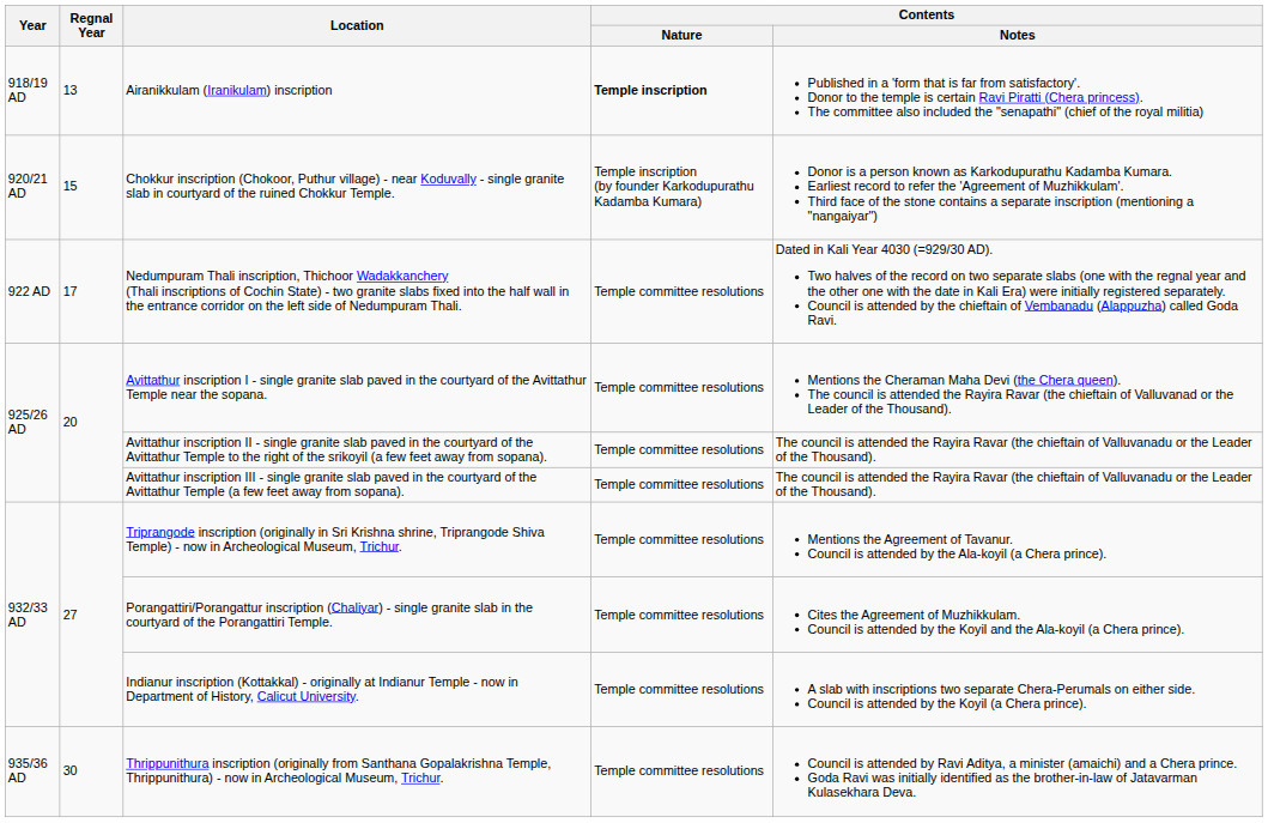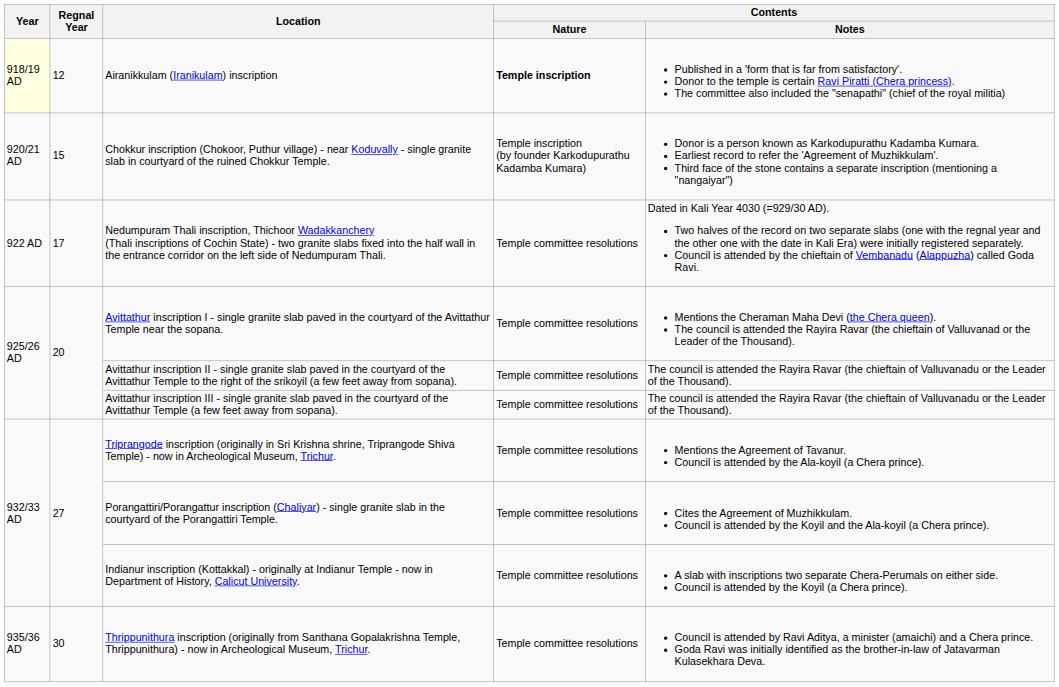Airanikkulam (Iranikulam) inscription | Year: no background -> lightyellow background
Airanikkulam (Iranikulam) inscription | Regnal Year: 13 -> 12
